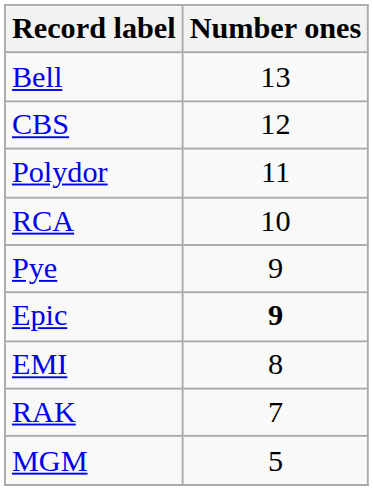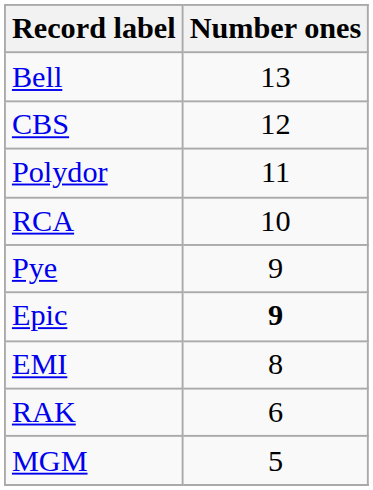RAK | Number ones: 7 -> 6
